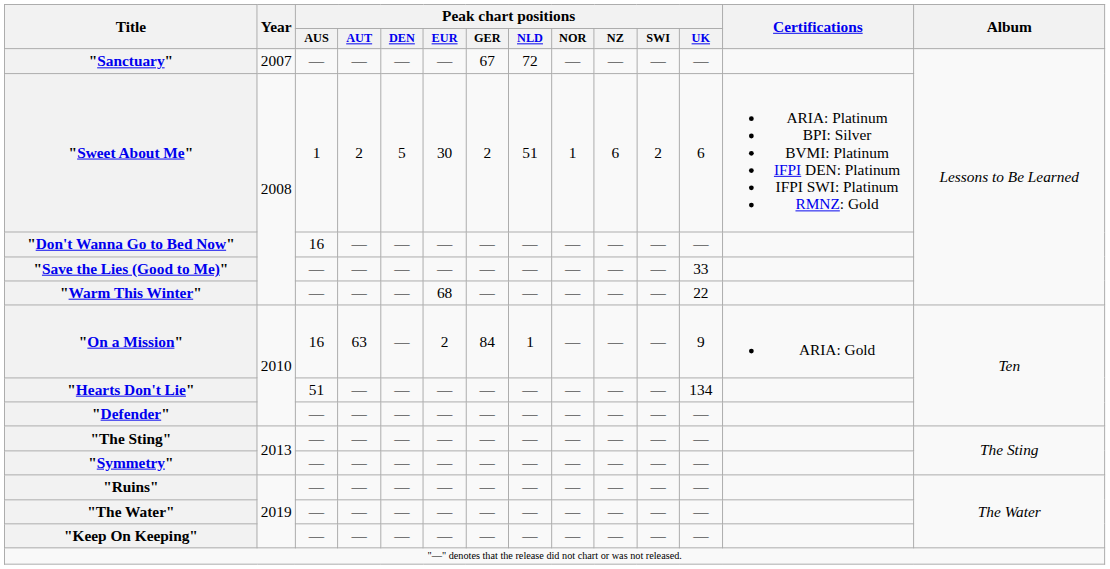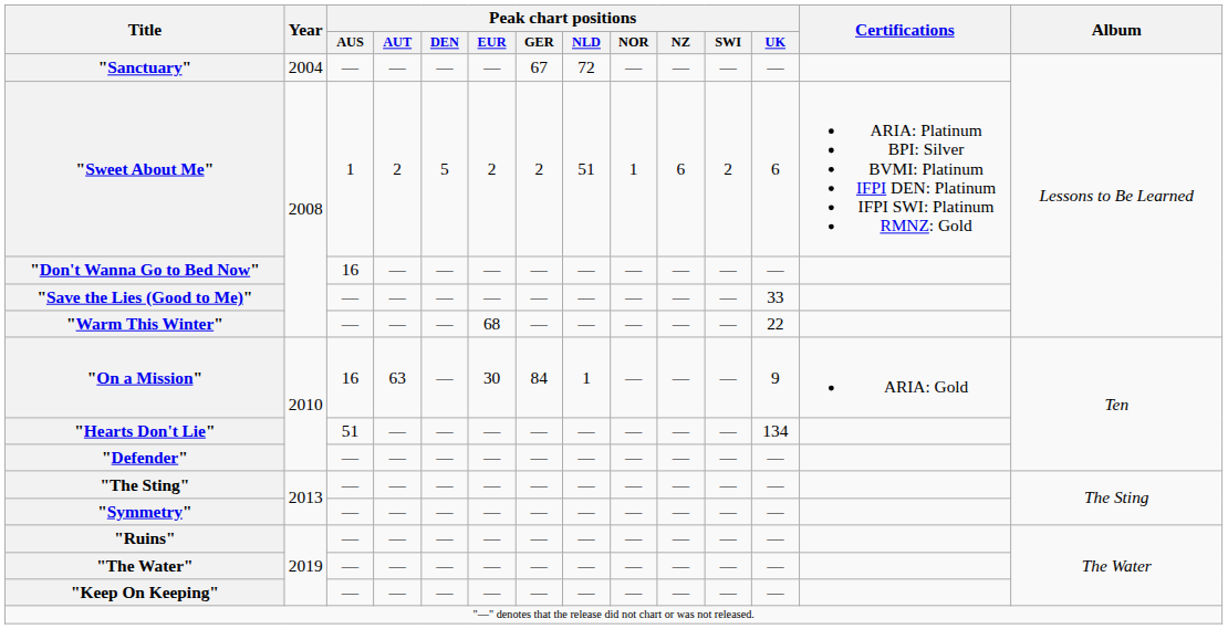"Sanctuary" | Year: 2007 -> 2004
"Sweet About Me" | Peak chart positions / EUR: 30 -> 2
"On a Mission" | Peak chart positions / EUR: 2 -> 30
